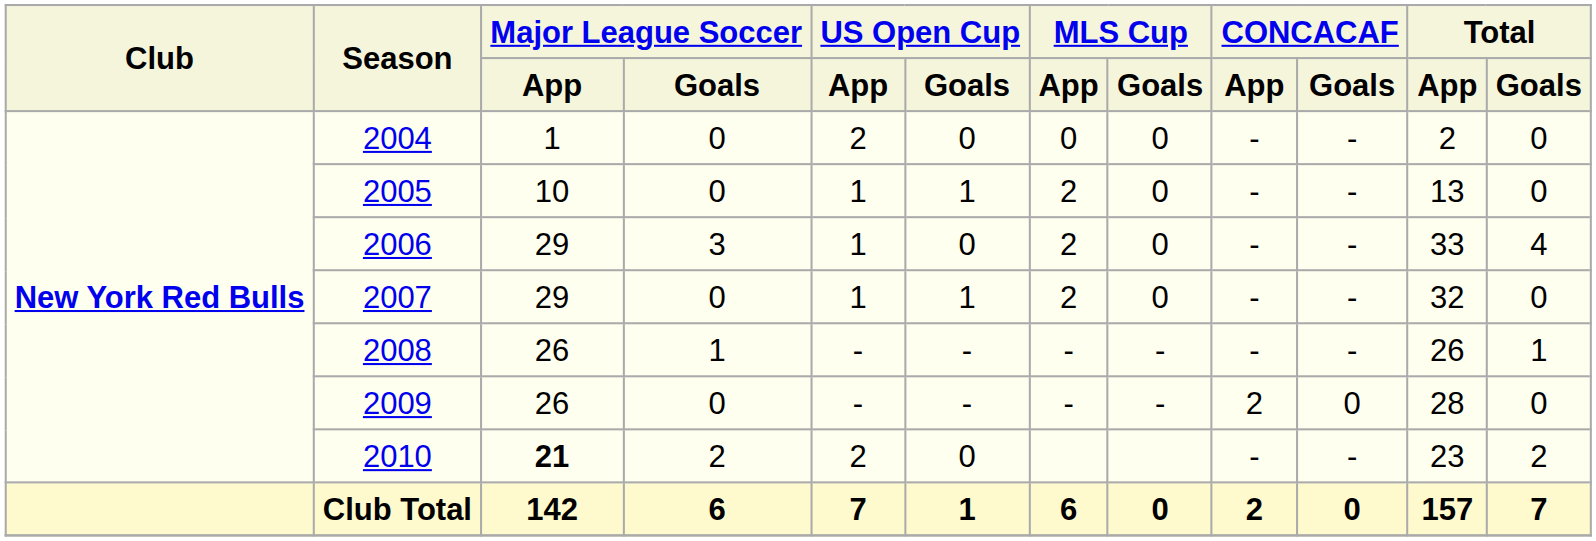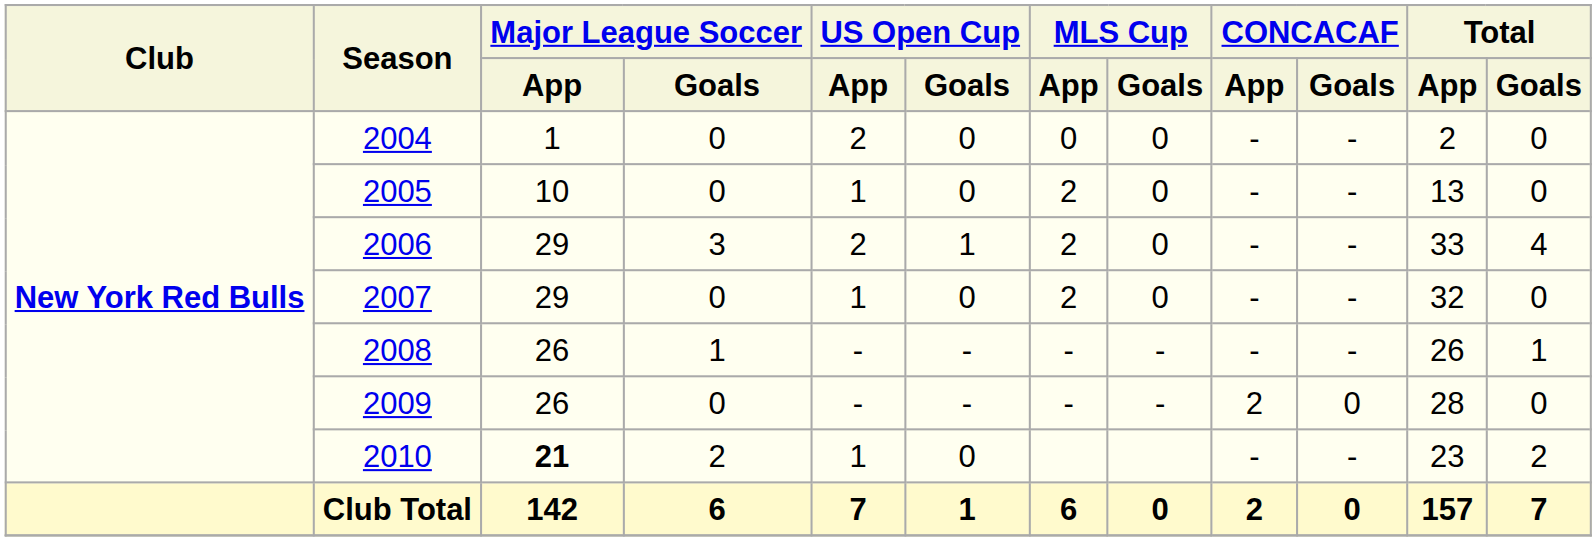2005 | US Open Cup / Goals: 1 -> 0
2006 | US Open Cup / App: 1 -> 2
2006 | US Open Cup / Goals: 0 -> 1
2007 | US Open Cup / Goals: 1 -> 0
2010 | US Open Cup / App: 2 -> 1
